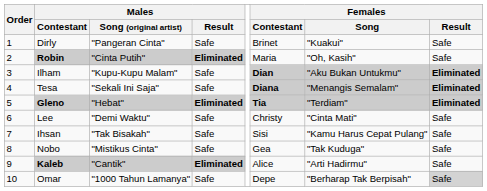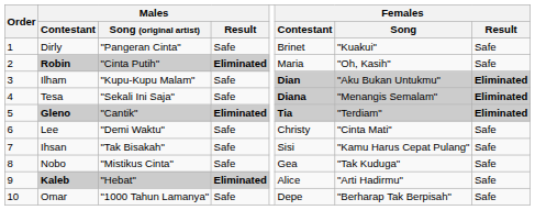Gleno | Males / Song (original artist): "Hebat" -> "Cantik"
Kaleb | Males / Song (original artist): "Cantik" -> "Hebat"
Omar | Females / Result: lightgrey background -> no background
